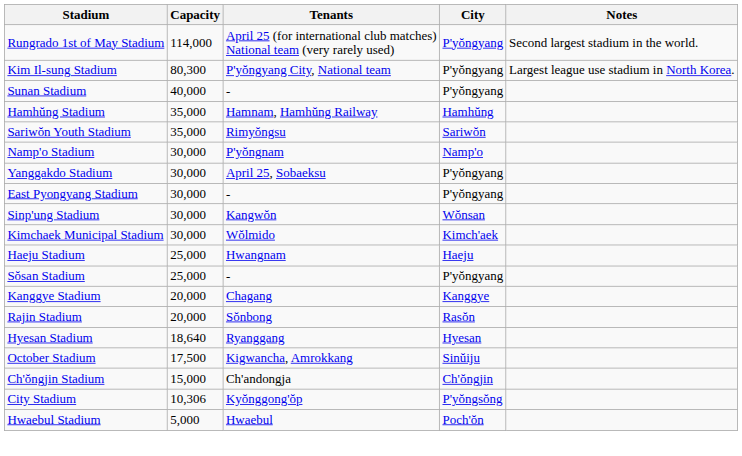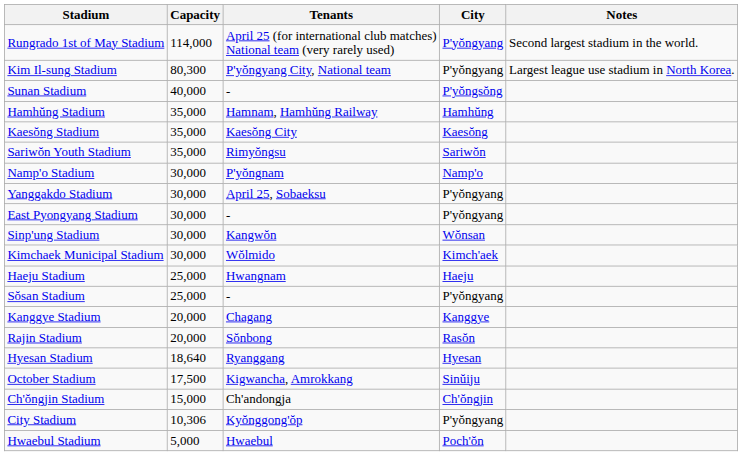Sunan Stadium | City: P'yŏngyang -> P'yŏngsŏng
+ row: Kaesŏng Stadium | 35,000 | Kaesŏng City | Kaesŏng
City Stadium | City: P'yŏngsŏng -> P'yŏngyang
